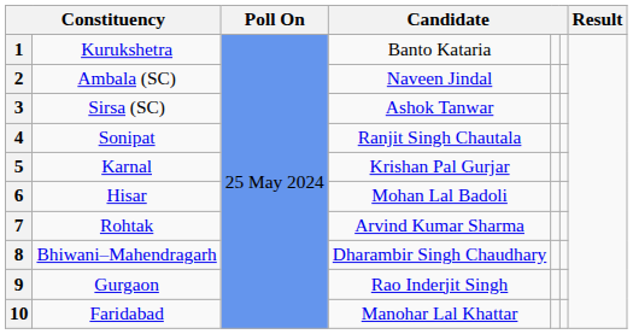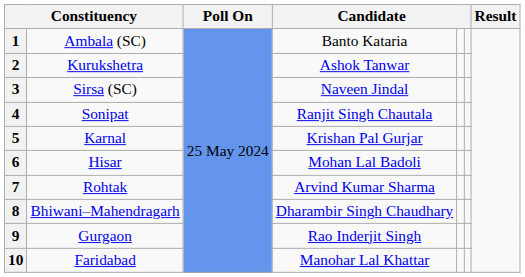1 | column 2: Kurukshetra -> Ambala (SC)
2 | column 2: Ambala (SC) -> Kurukshetra
2 | column 4: Naveen Jindal -> Ashok Tanwar
3 | column 4: Ashok Tanwar -> Naveen Jindal
